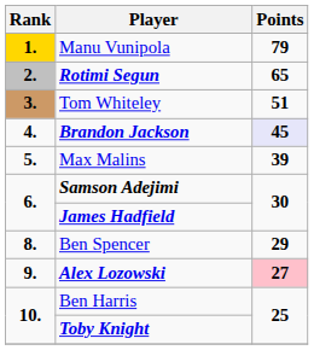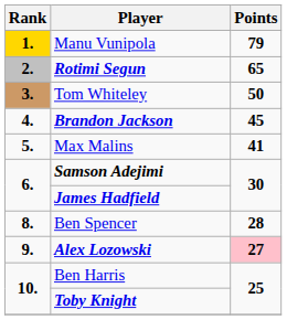Tom Whiteley | Points: 51 -> 50
Brandon Jackson | Points: lavender background -> no background
Max Malins | Points: 39 -> 41
Ben Spencer | Points: 29 -> 28
